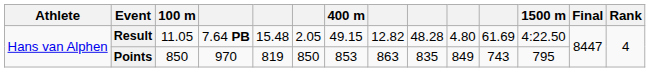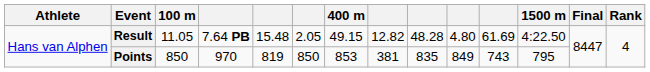Points | column 8: 863 -> 381
